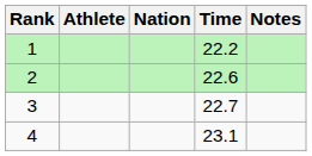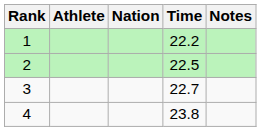2 | Time: 22.6 -> 22.5
4 | Time: 23.1 -> 23.8
